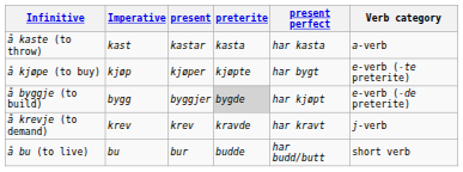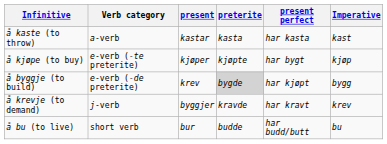columns swapped: Imperative <-> Verb category
å byggje (to build) | present: byggjer -> krev
å krevje (to demand) | present: krev -> byggjer
